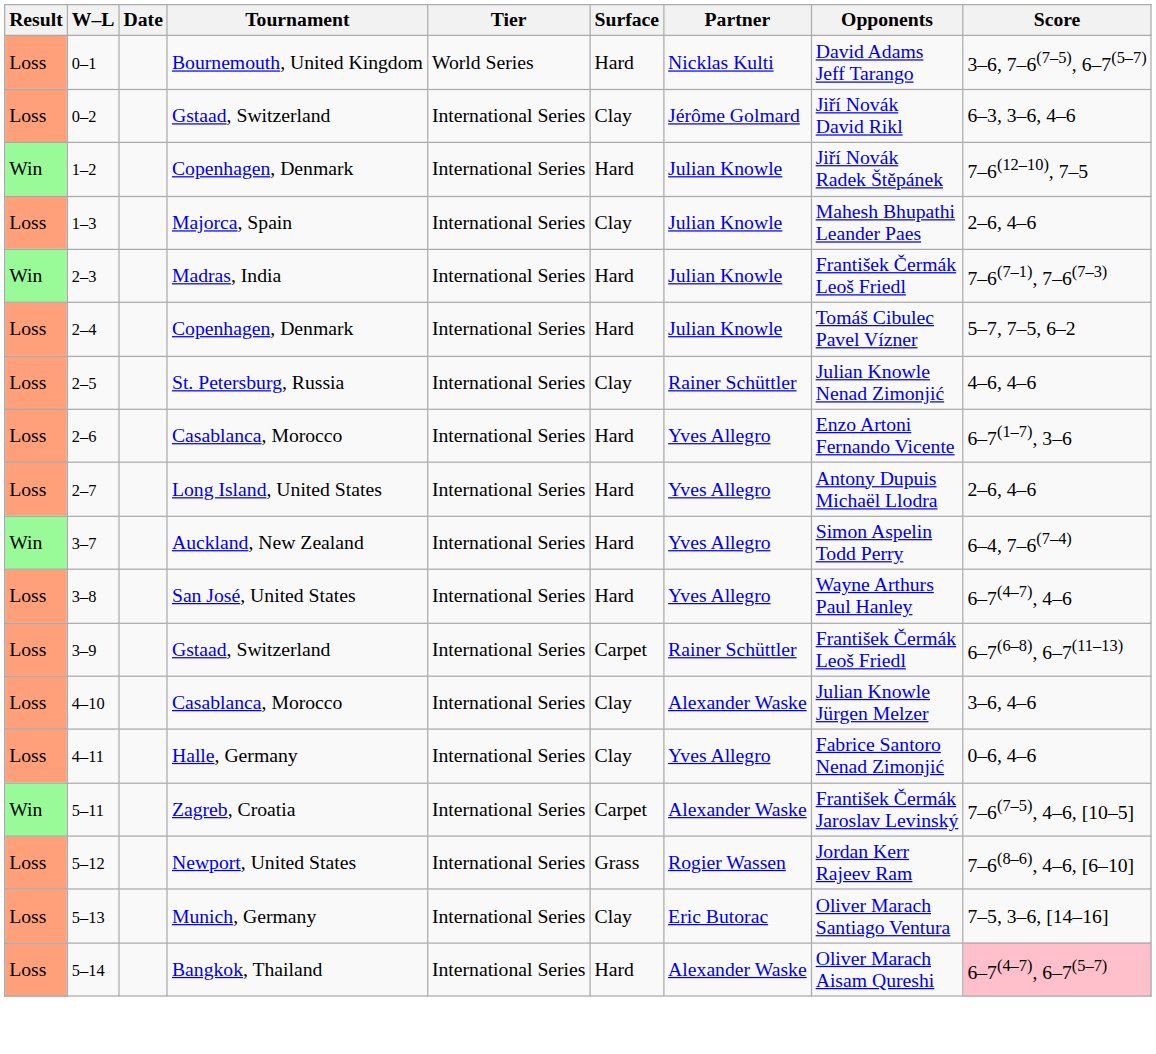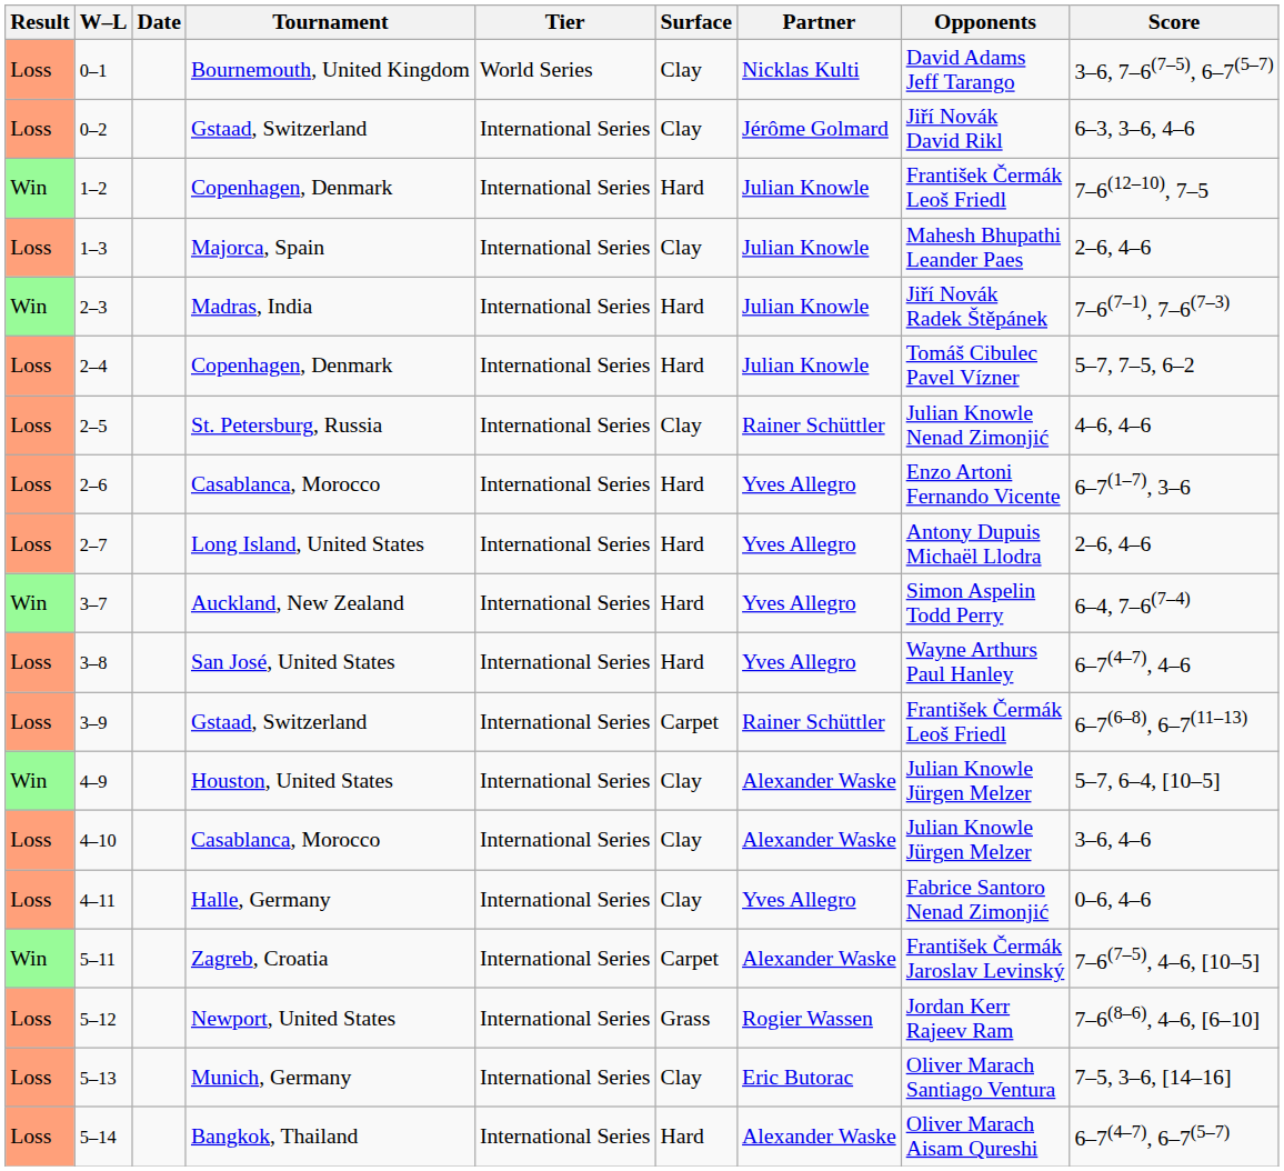0–1 | Surface: Hard -> Clay
1–2 | Opponents: Jiří Novák Radek Štěpánek -> František Čermák Leoš Friedl
2–3 | Opponents: František Čermák Leoš Friedl -> Jiří Novák Radek Štěpánek
+ row: Win | 4–9 | Houston, United States | International Series | Clay | Alexander Waske | Julian Knowle Jürgen Melzer | 5–7, 6–4, [10–5]
5–14 | Score: pink background -> no background
